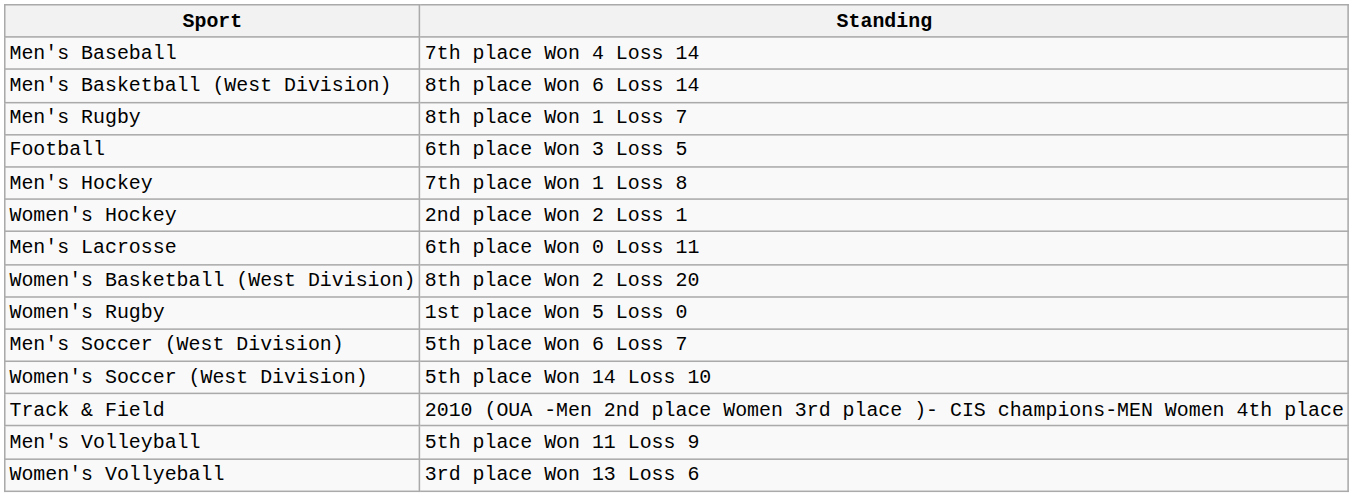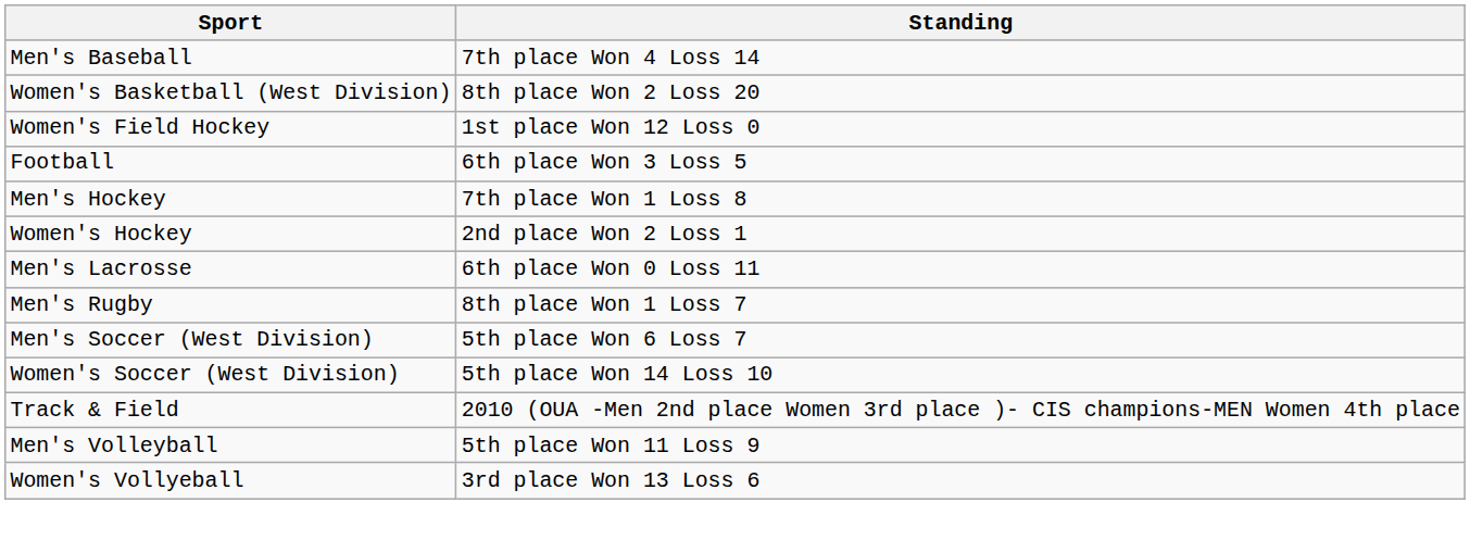- row: Men's Basketball (West Division) | 8th place Won 6 Loss 14
rows swapped: Women's Basketball (West Division) <-> Men's Rugby
+ row: Women's Field Hockey | 1st place Won 12 Loss 0
- row: Women's Rugby | 1st place Won 5 Loss 0
